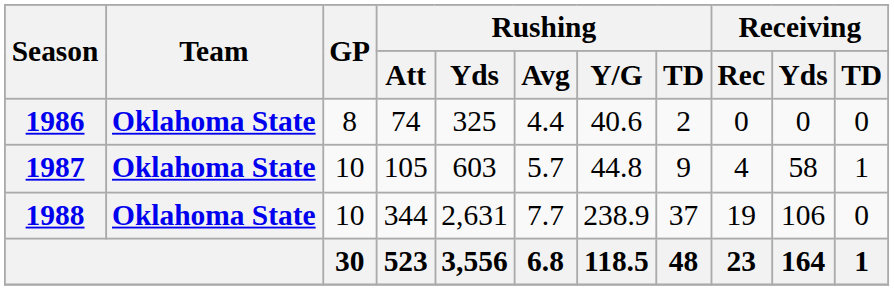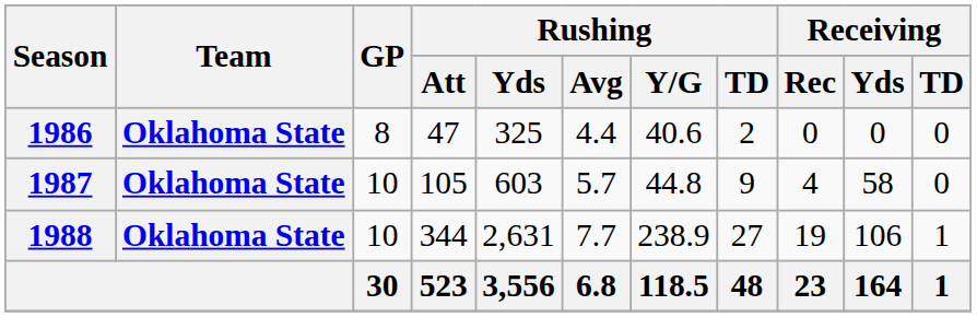1986 | Rushing / Att: 74 -> 47
1987 | Receiving / TD: 1 -> 0
1988 | Rushing / TD: 37 -> 27
1988 | Receiving / TD: 0 -> 1
